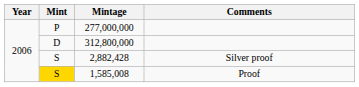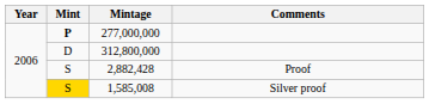277,000,000 | Mint: normal -> bold
2,882,428 | Comments: Silver proof -> Proof
1,585,008 | Comments: Proof -> Silver proof
